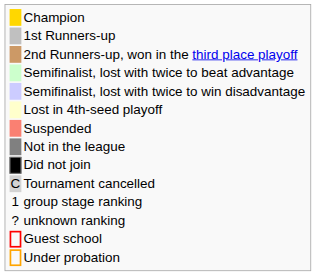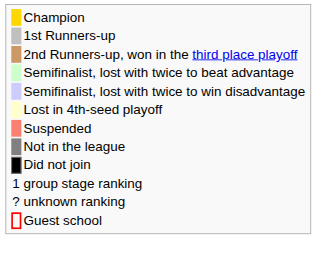- row: C | Tournament cancelled
- row: Under probation
